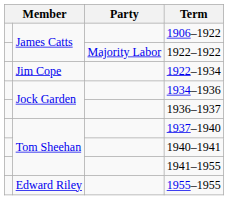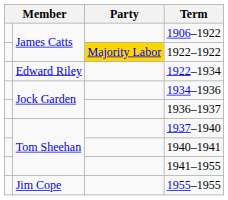1922–1922 | Party: no background -> gold background
1922–1934 | column 2: Jim Cope -> Edward Riley
1955–1955 | column 2: Edward Riley -> Jim Cope
